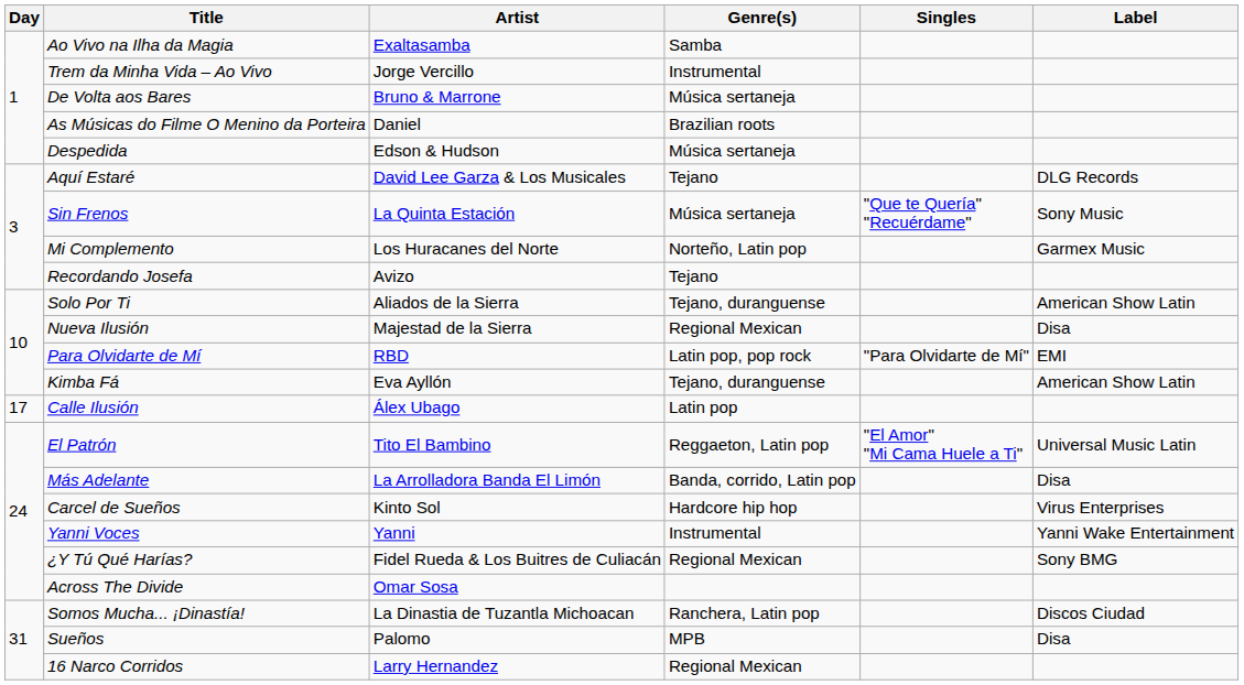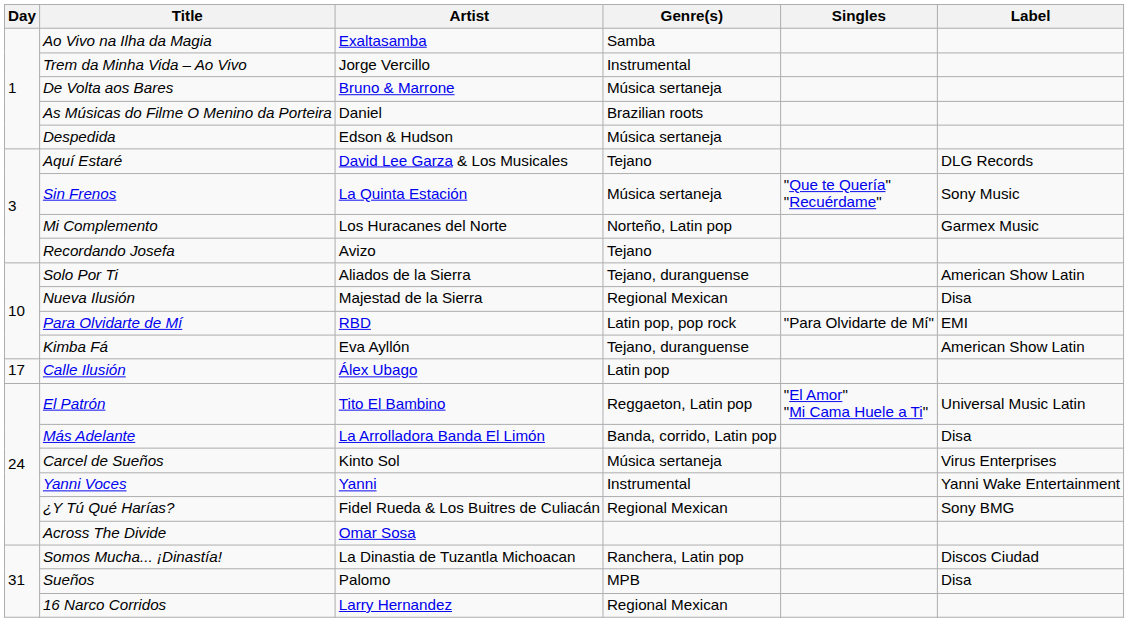Carcel de Sueños | Genre(s): Hardcore hip hop -> Música sertaneja
